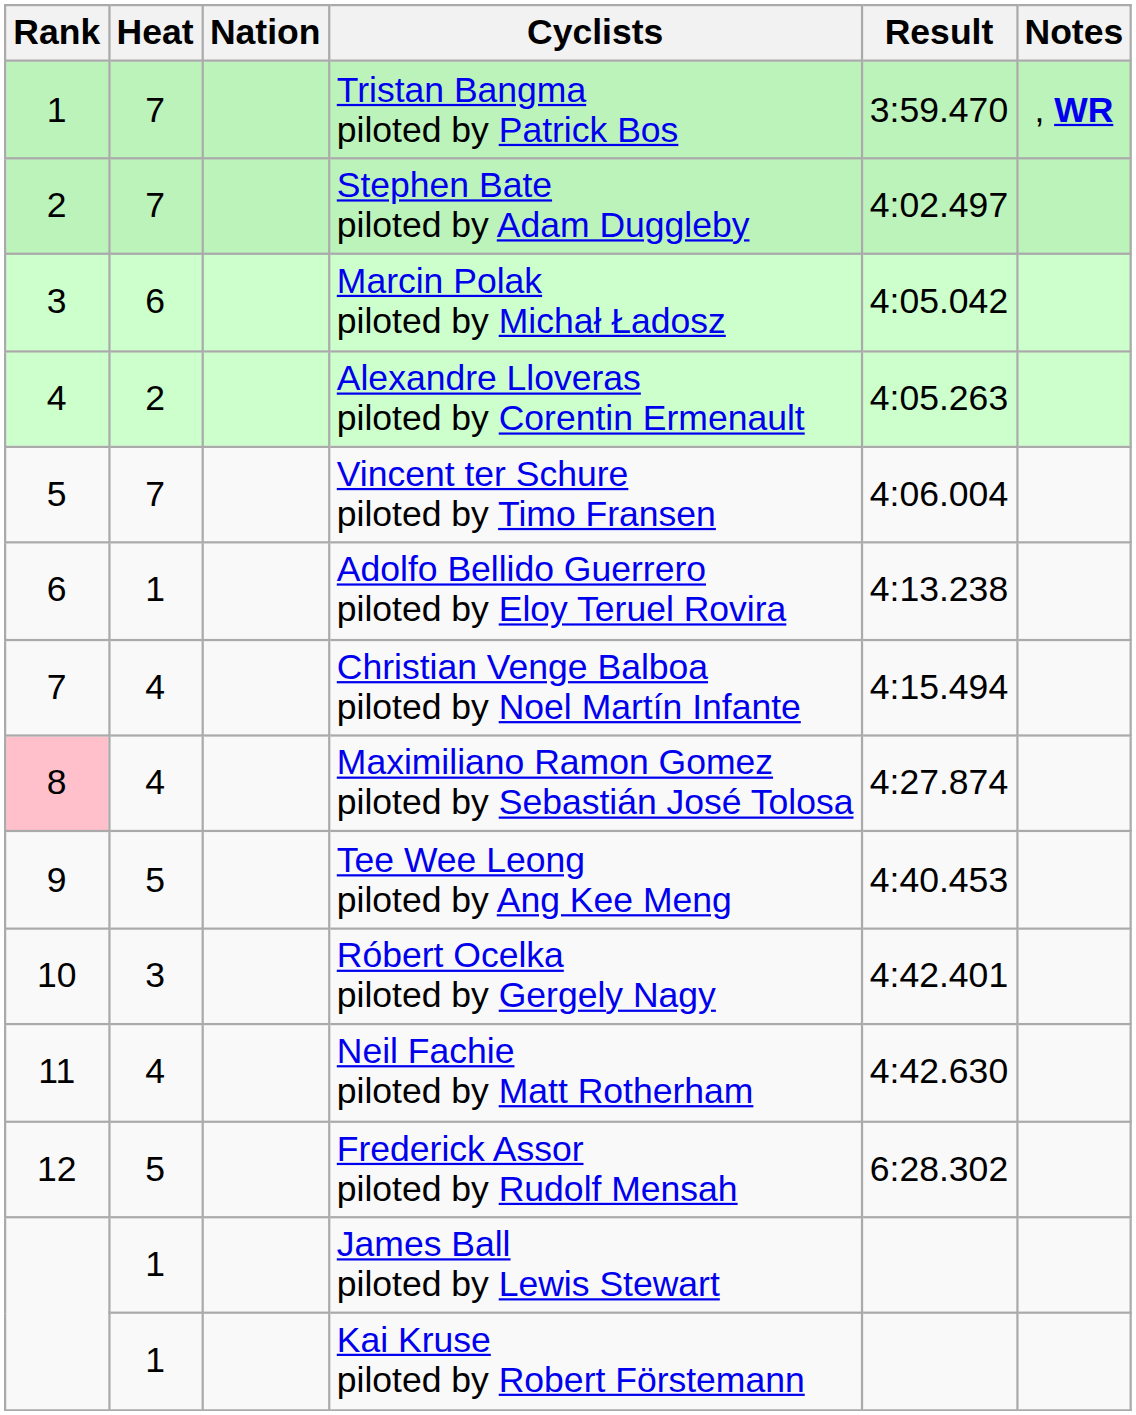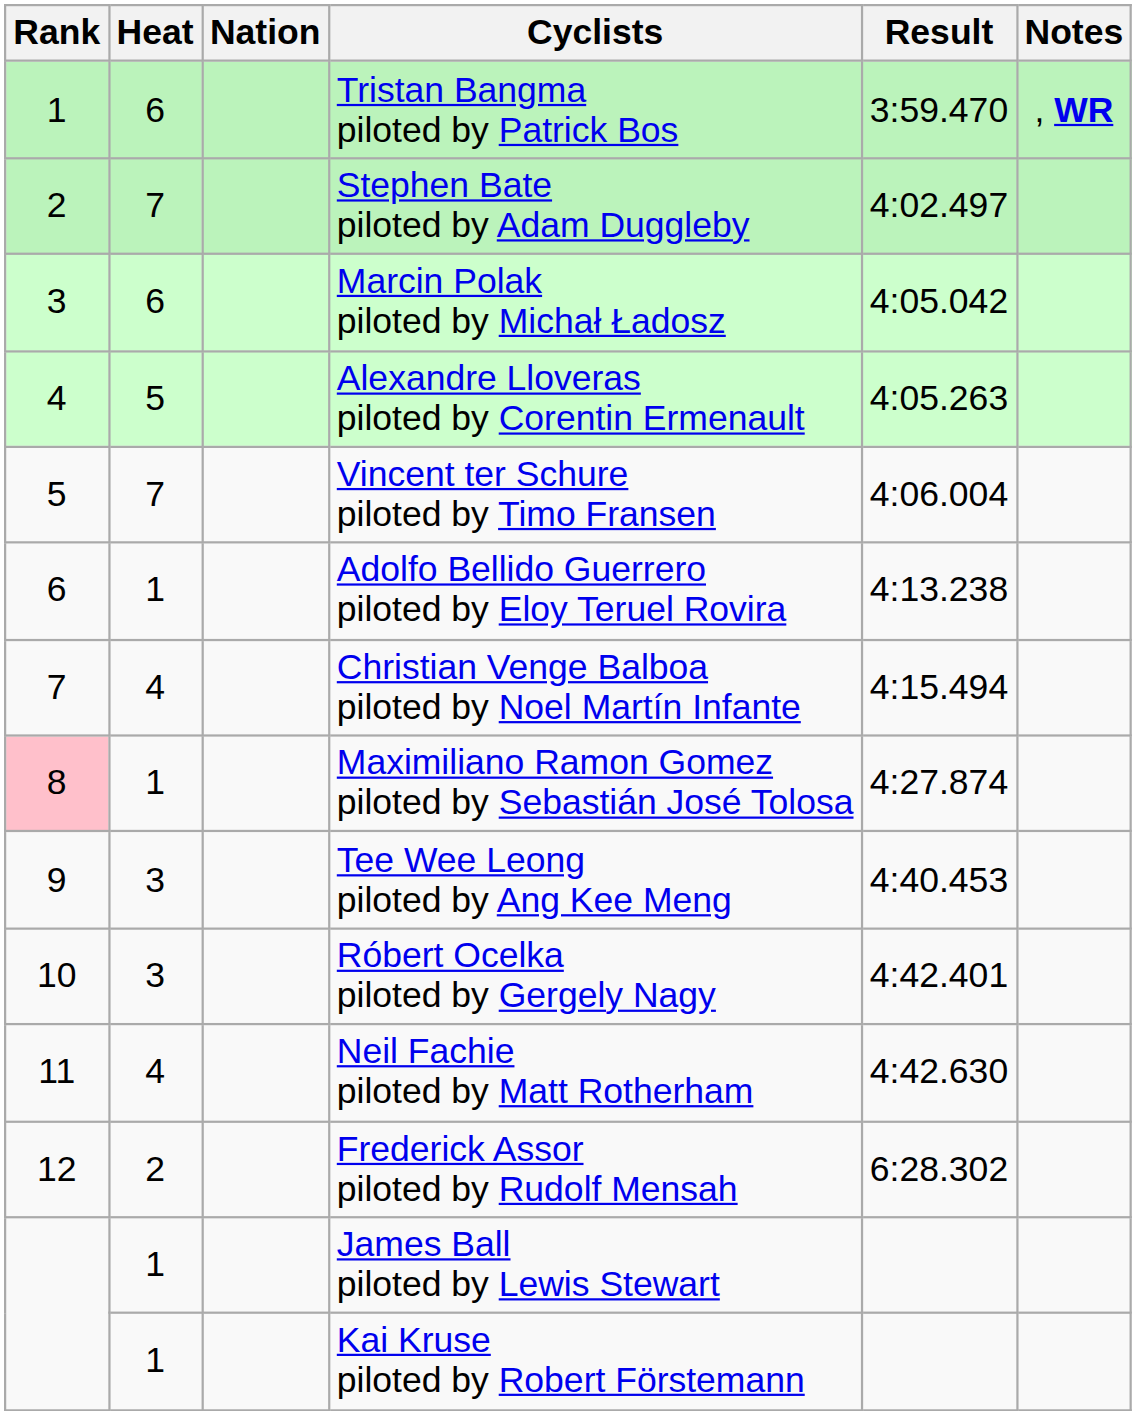Tristan Bangma piloted by Patrick Bos | Heat: 7 -> 6
Alexandre Lloveras piloted by Corentin Ermenault | Heat: 2 -> 5
Maximiliano Ramon Gomez piloted by Sebastián José Tolosa | Heat: 4 -> 1
Tee Wee Leong piloted by Ang Kee Meng | Heat: 5 -> 3
Frederick Assor piloted by Rudolf Mensah | Heat: 5 -> 2
